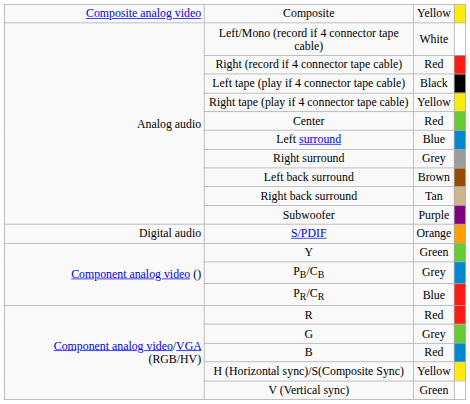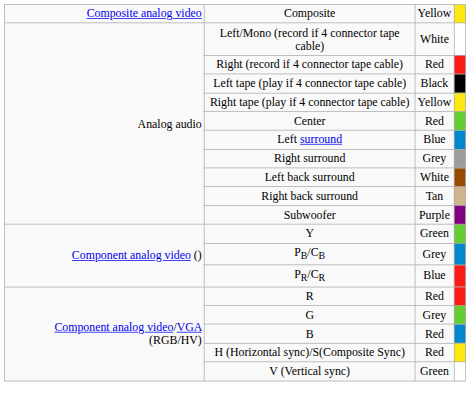Left back surround | column 3: Brown -> White
- row: Digital audio | S/PDIF | Orange
H (Horizontal sync)/S(Composite Sync) | column 3: Yellow -> Red
